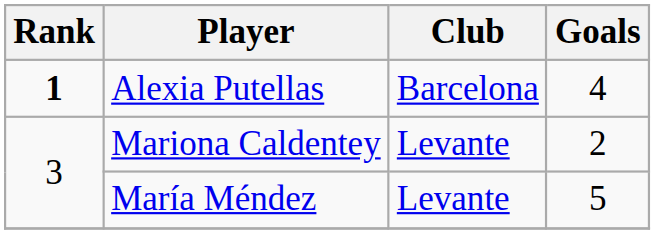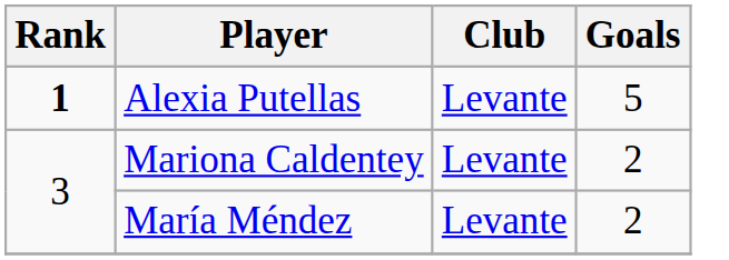Alexia Putellas | Club: Barcelona -> Levante
Alexia Putellas | Goals: 4 -> 5
María Méndez | Goals: 5 -> 2
